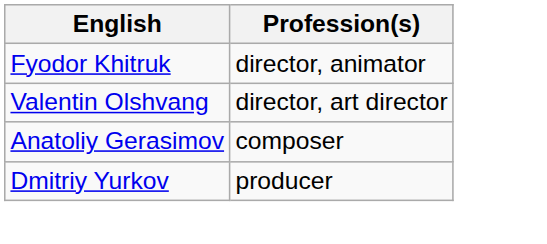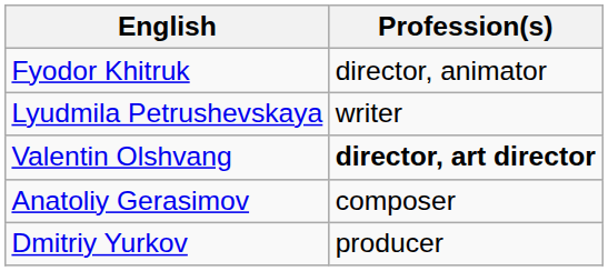+ row: Lyudmila Petrushevskaya | writer
Valentin Olshvang | Profession(s): normal -> bold
